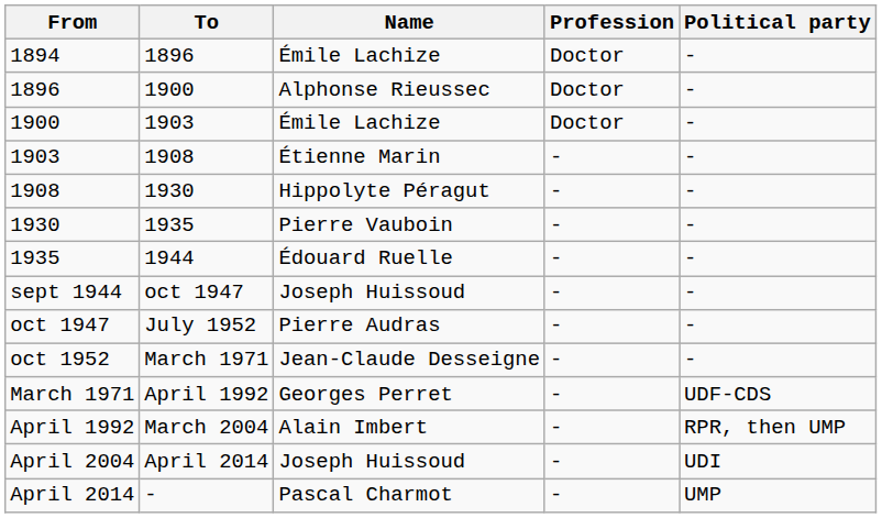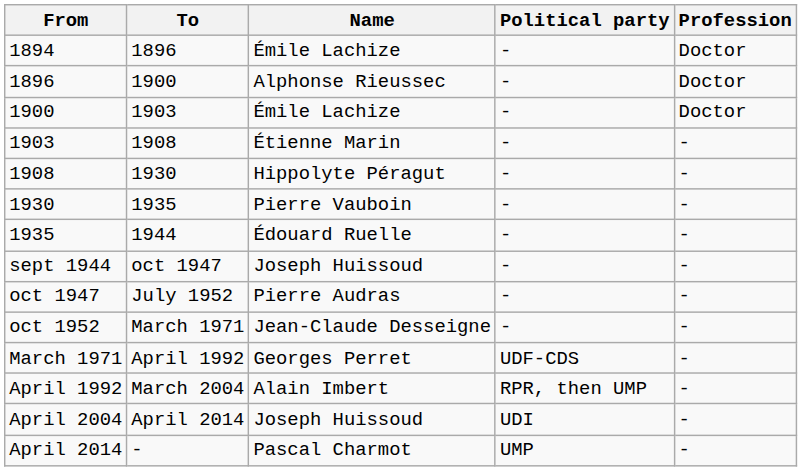columns swapped: Political party <-> Profession
